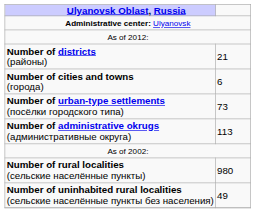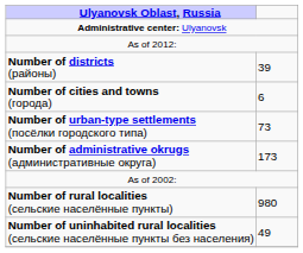Number of districts (районы) | column 2: 21 -> 39
Number of administrative okrugs (административные округа) | column 2: 113 -> 173
